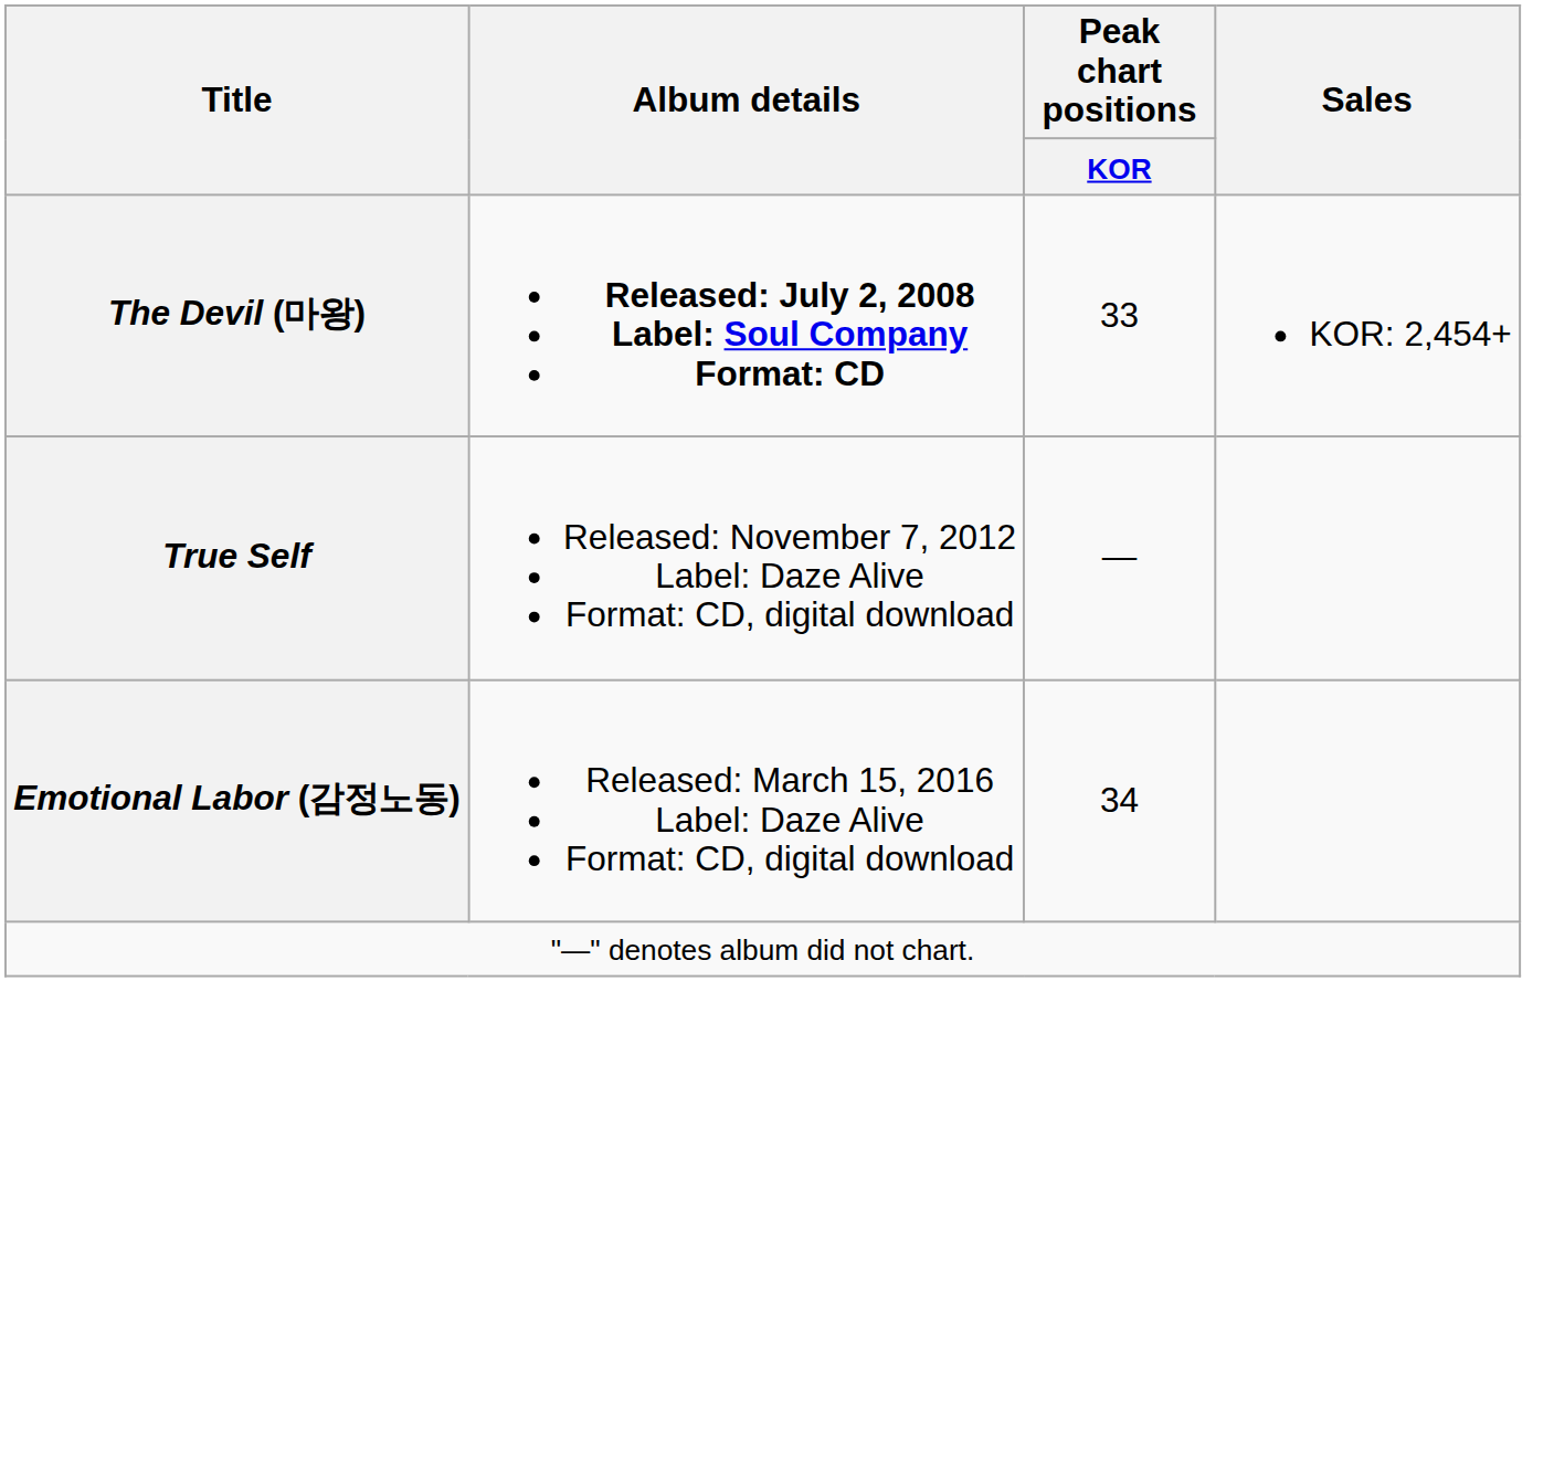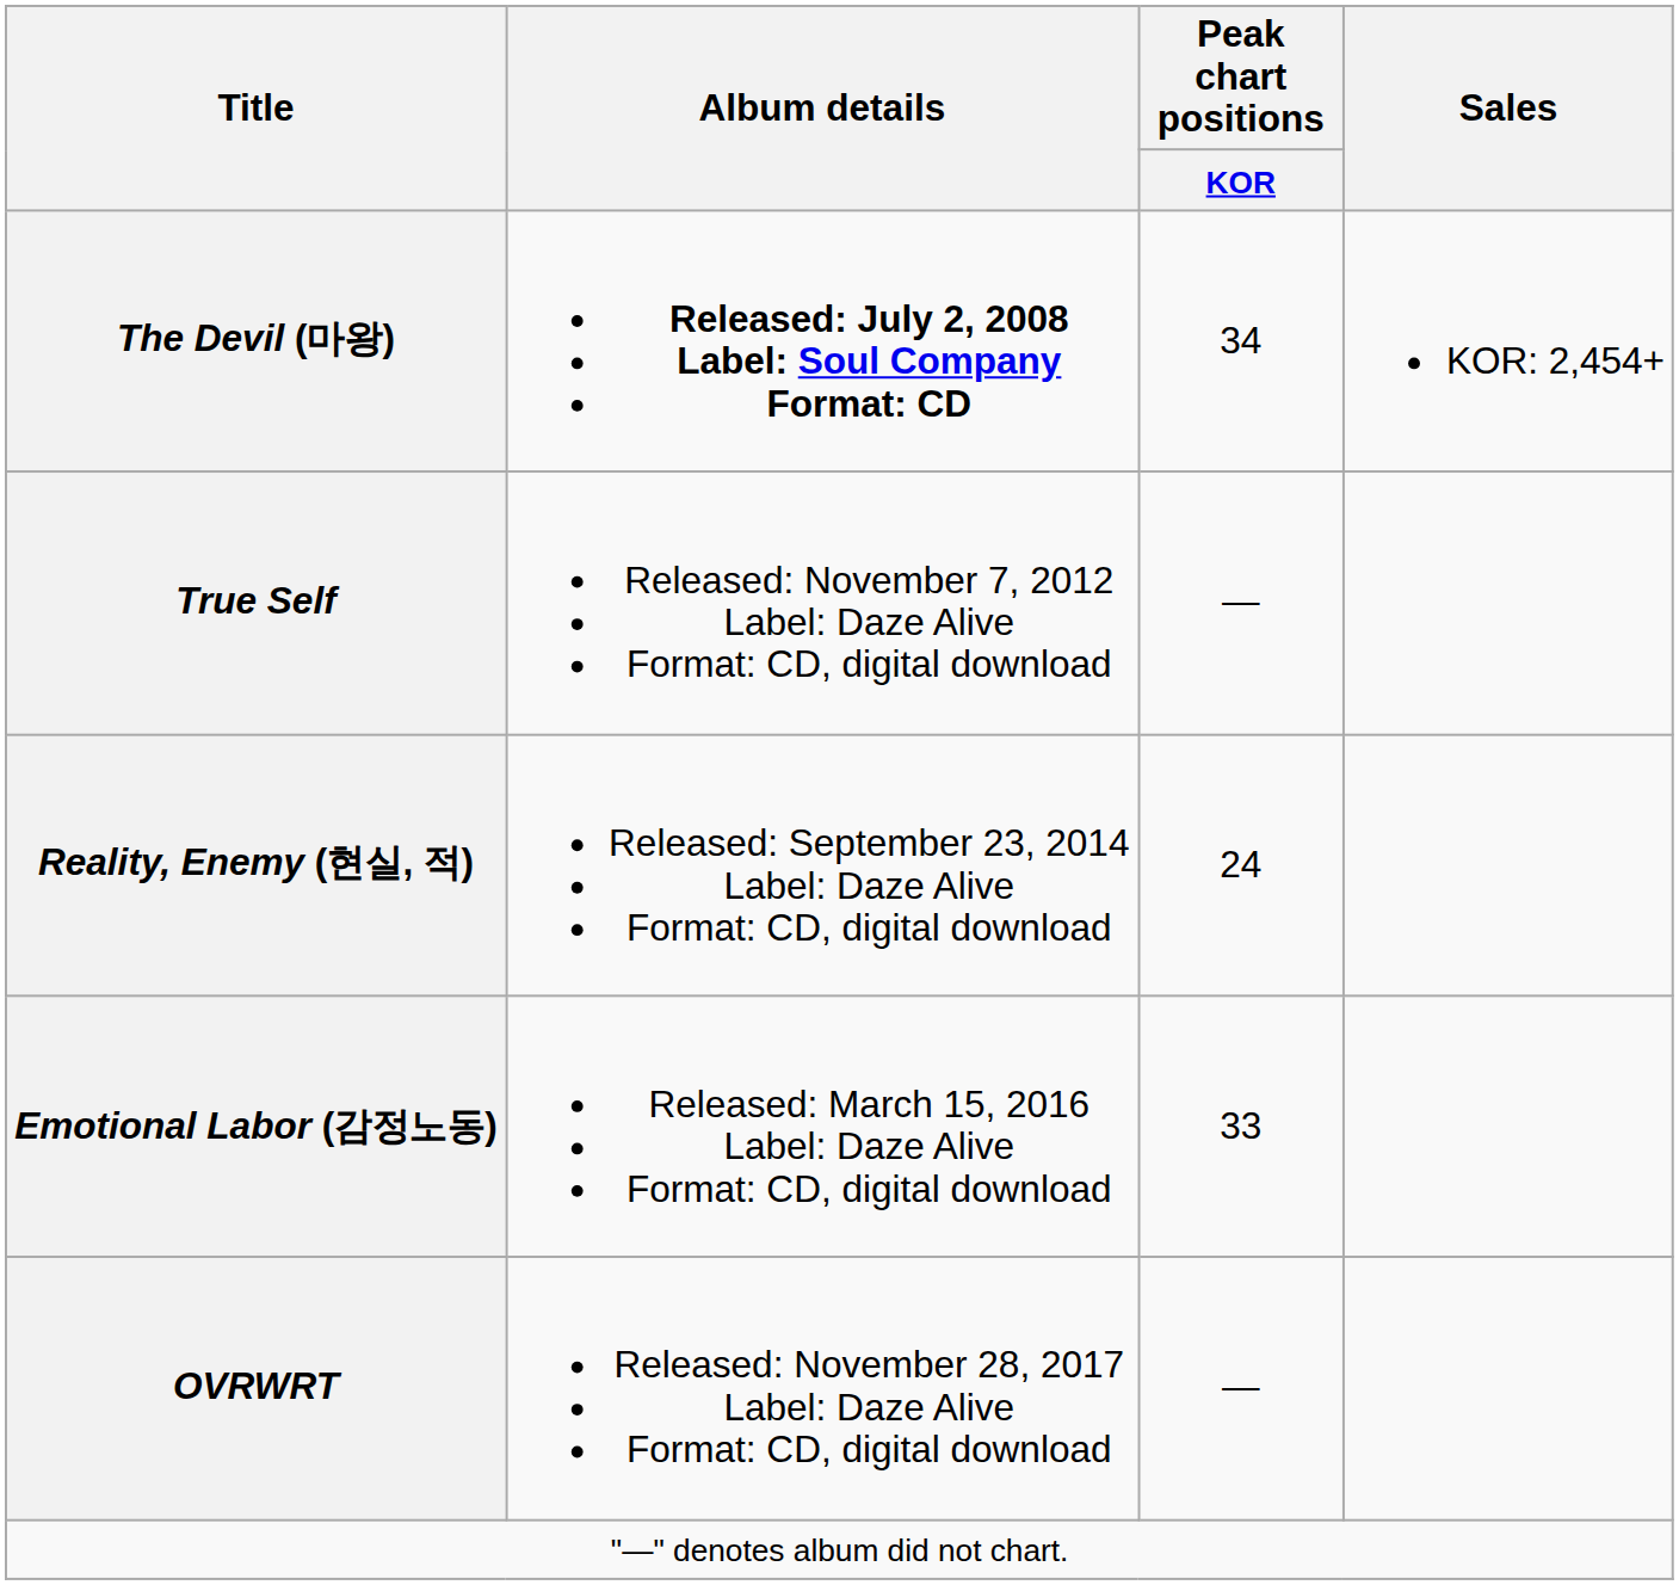The Devil (마왕) | Peak chart positions / KOR: 33 -> 34
+ row: Reality, Enemy (현실, 적) | Released: September 23, 2014 Label: Daze Alive Format: CD, digital download | 24
Emotional Labor (감정노동) | Peak chart positions / KOR: 34 -> 33
+ row: OVRWRT | Released: November 28, 2017 Label: Daze Alive Format: CD, digital download | —
